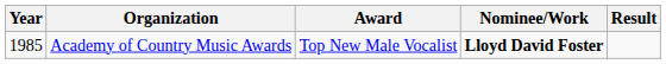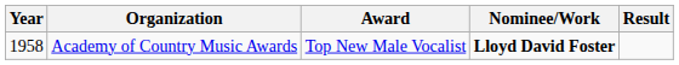Academy of Country Music Awards | Year: 1985 -> 1958
